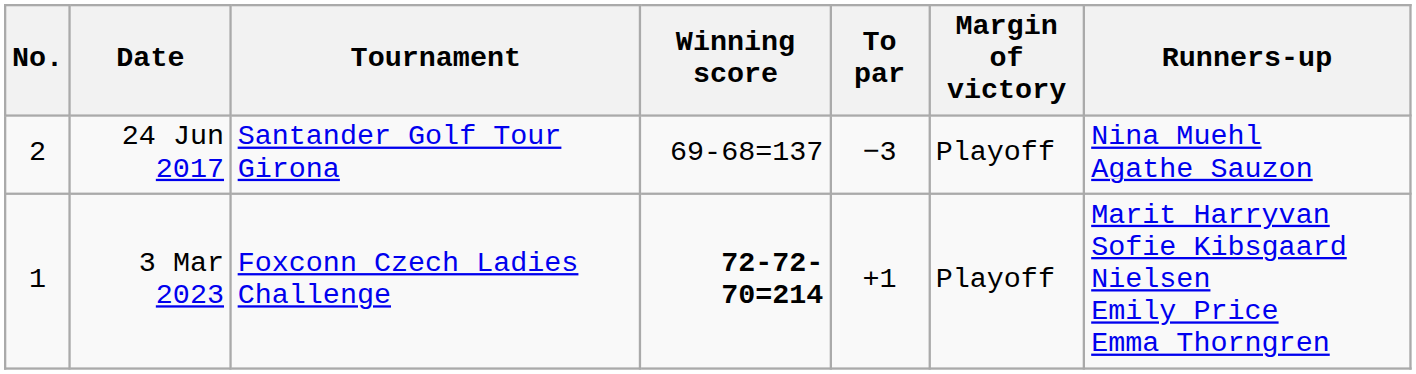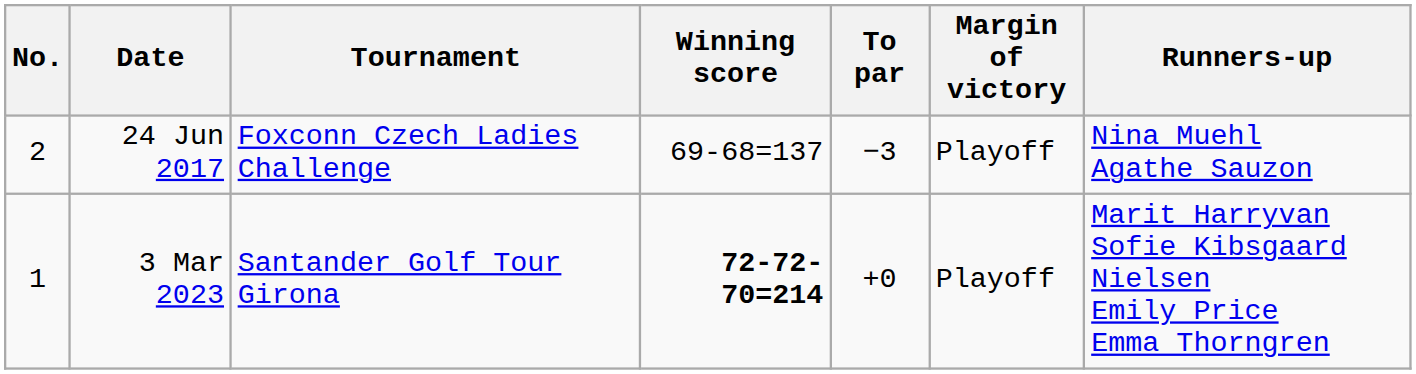24 Jun 2017 | Tournament: Santander Golf Tour Girona -> Foxconn Czech Ladies Challenge
3 Mar 2023 | Tournament: Foxconn Czech Ladies Challenge -> Santander Golf Tour Girona
3 Mar 2023 | To par: +1 -> +0
